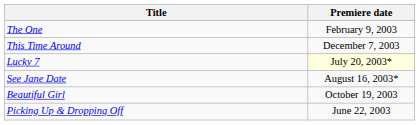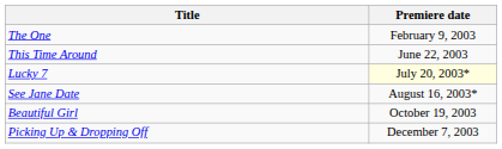This Time Around | Premiere date: December 7, 2003 -> June 22, 2003
Picking Up & Dropping Off | Premiere date: June 22, 2003 -> December 7, 2003
